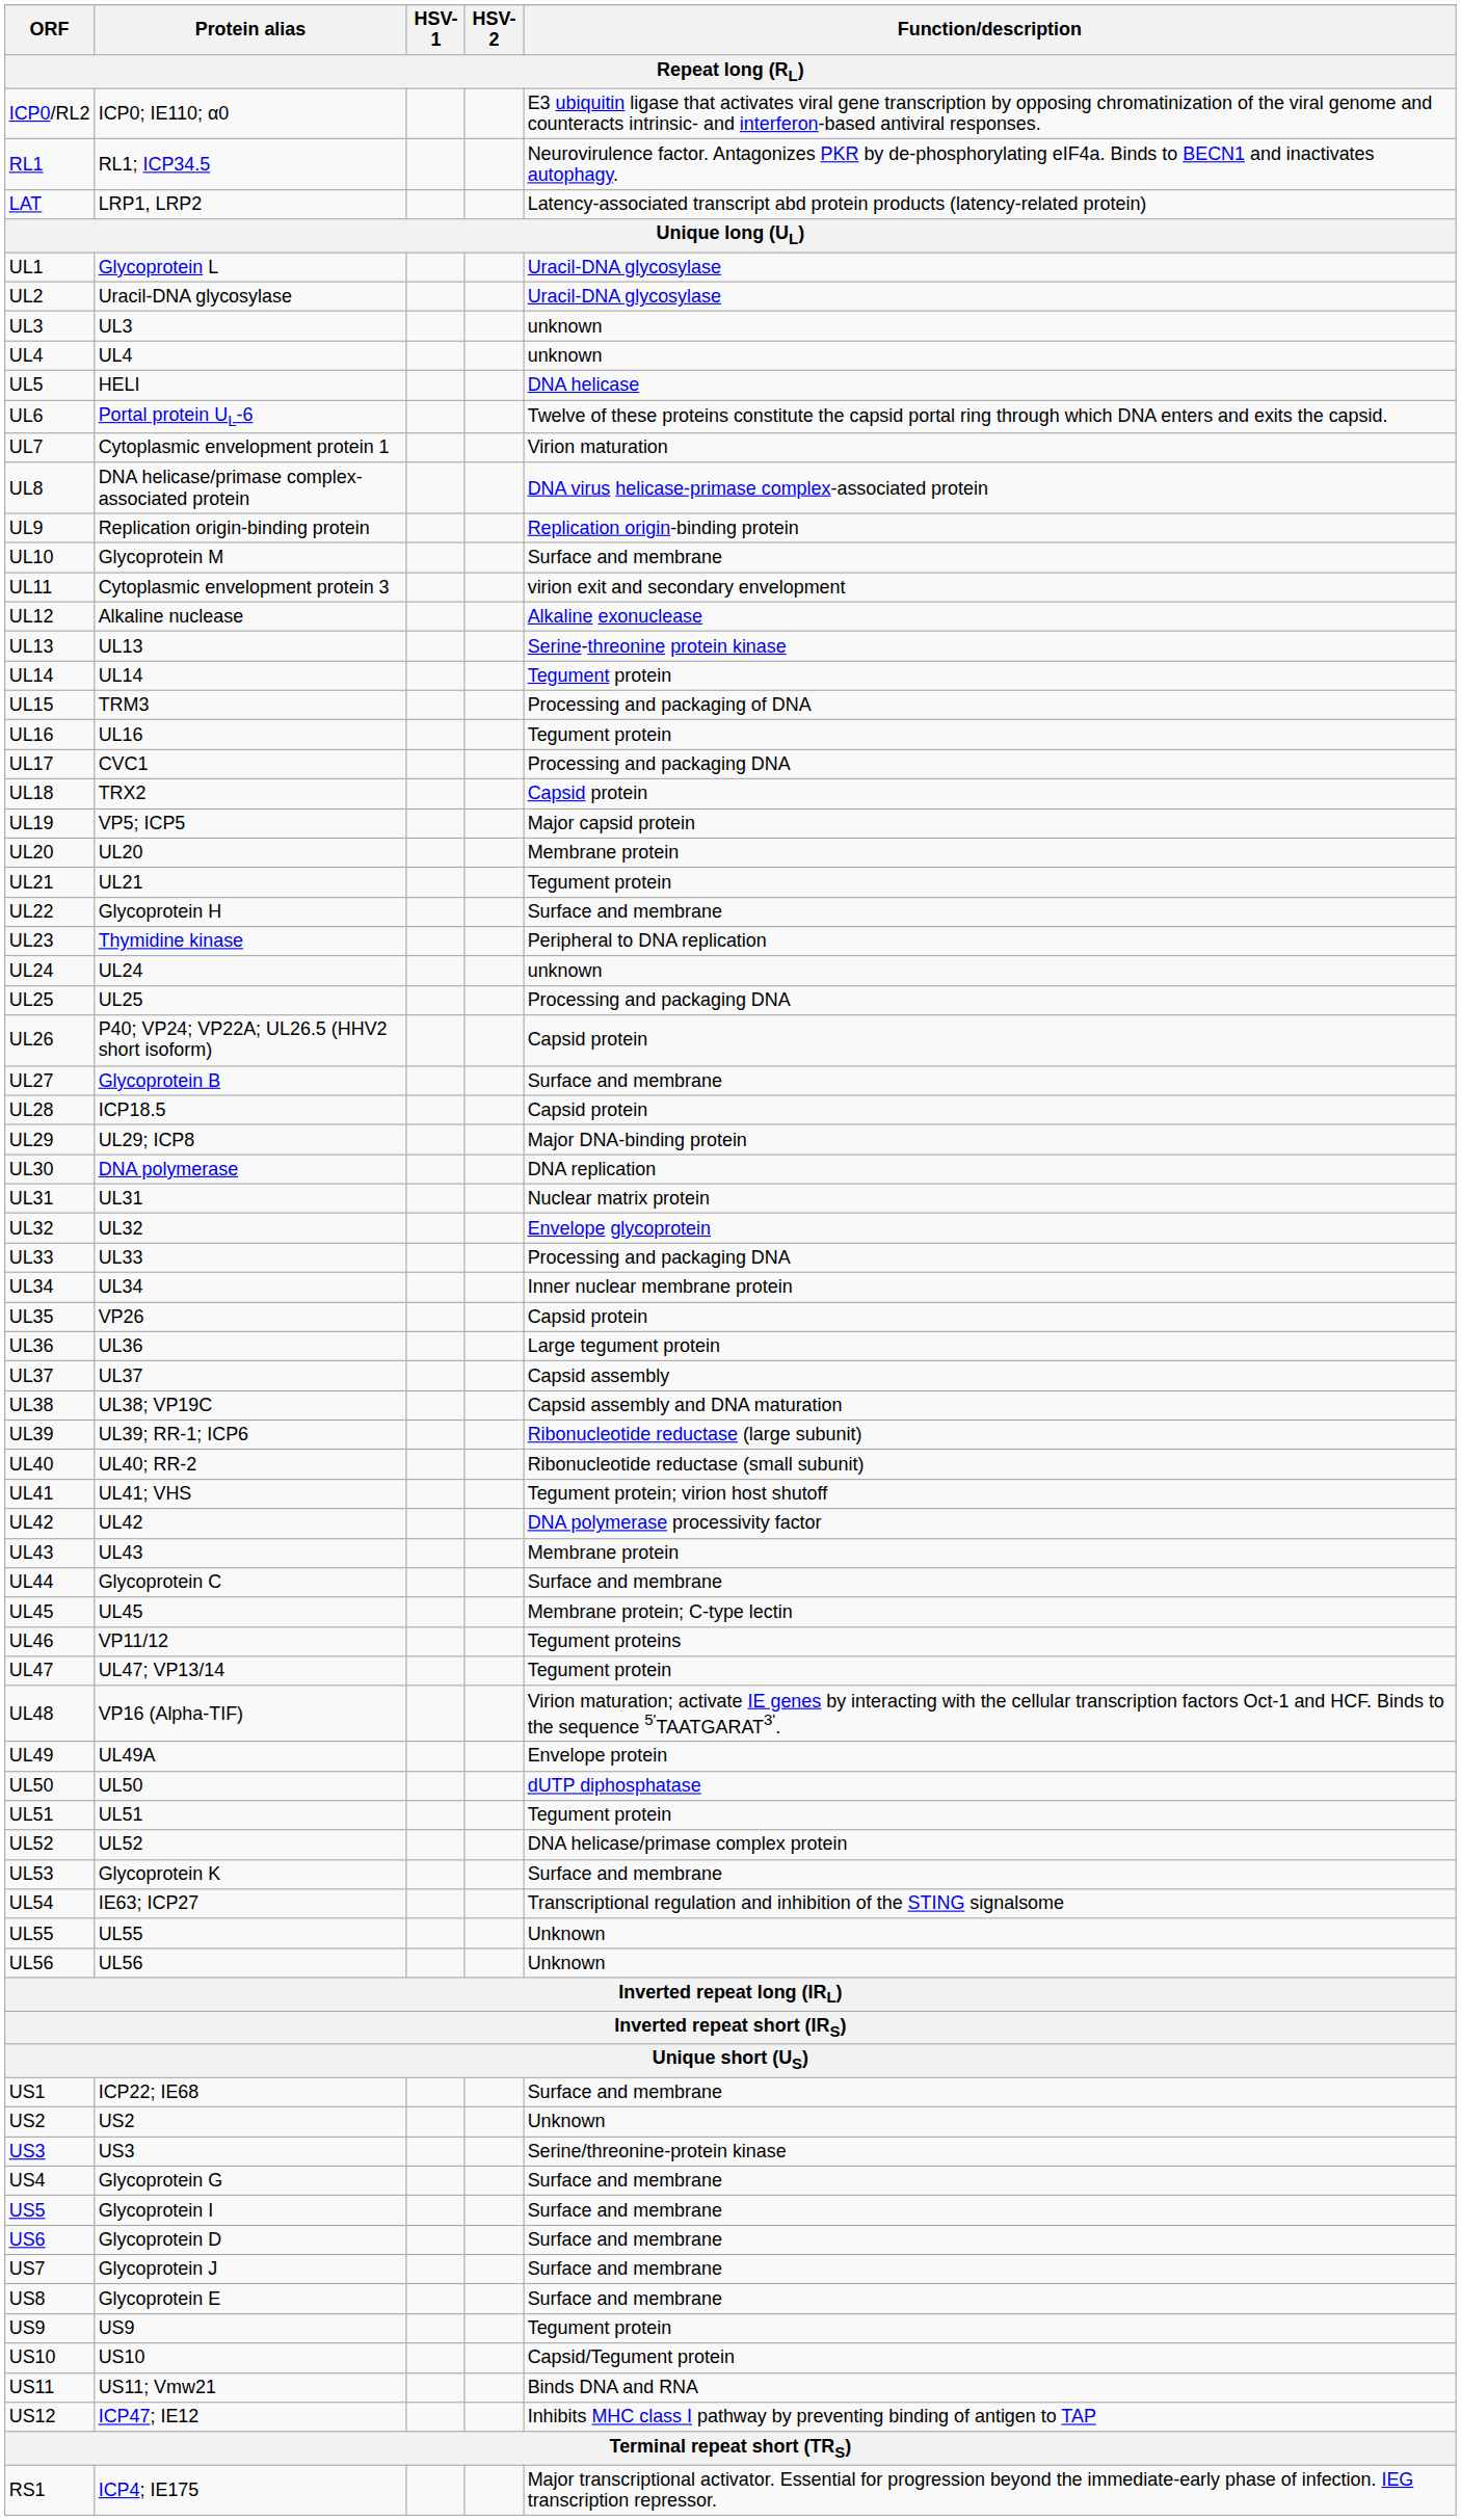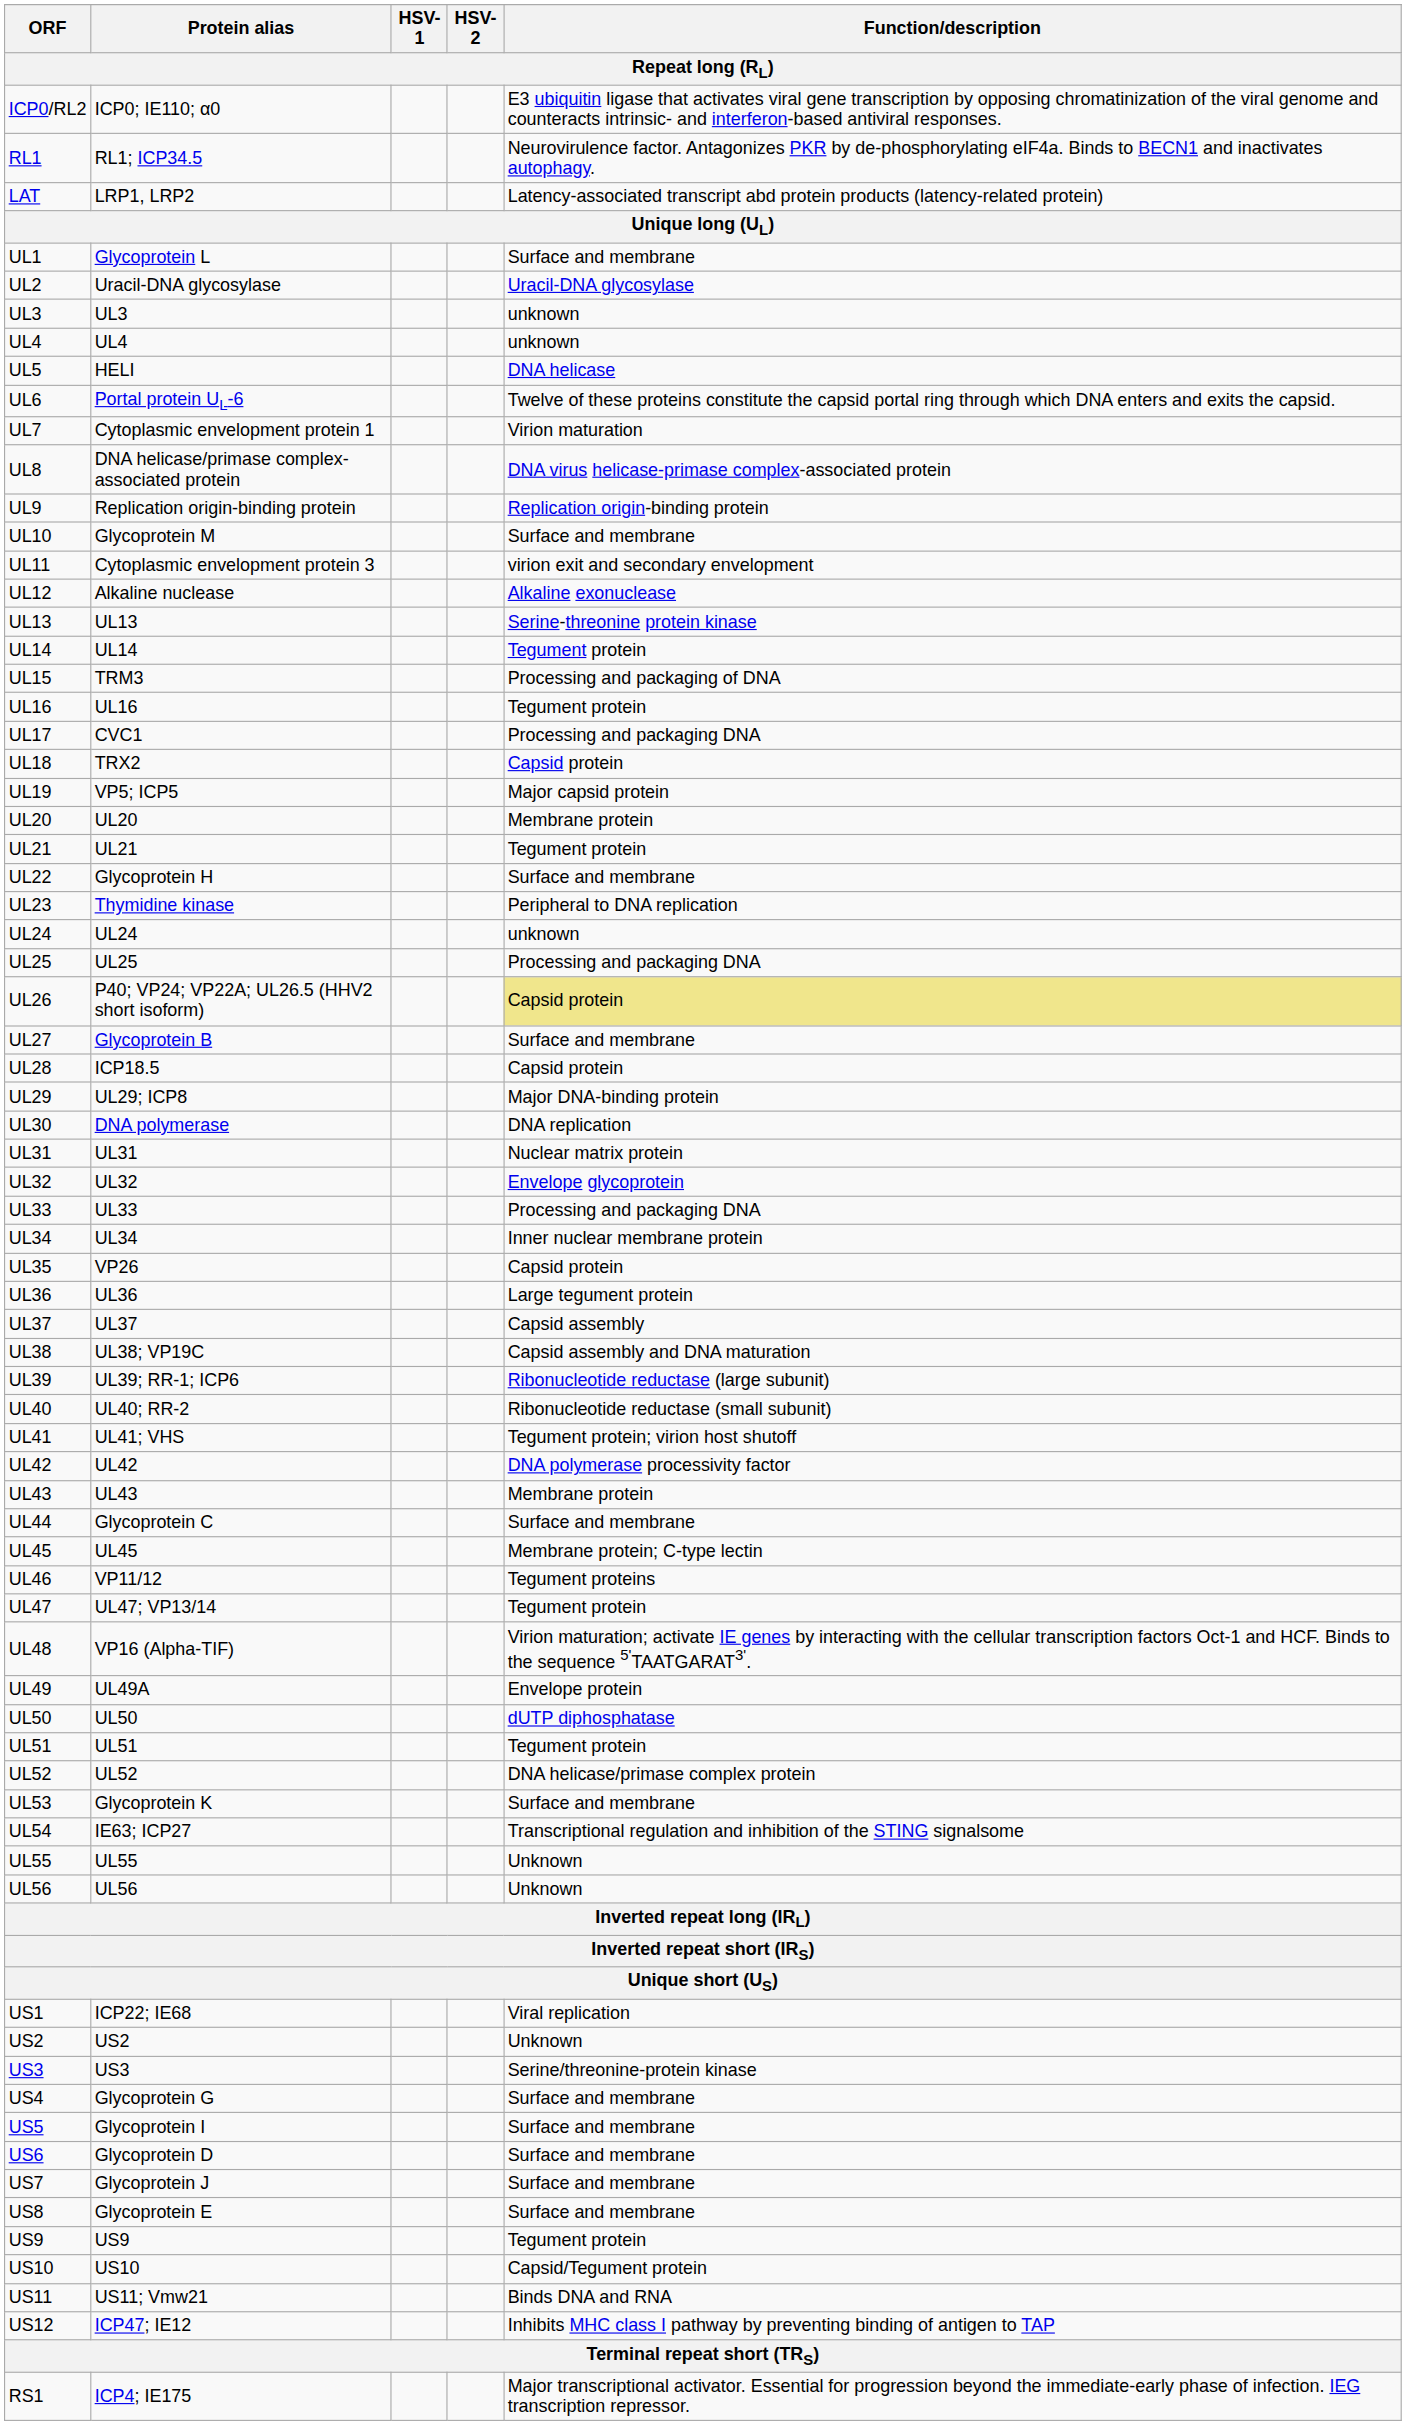UL1 | Function/description: Uracil-DNA glycosylase -> Surface and membrane
UL26 | Function/description: no background -> khaki background
US1 | Function/description: Surface and membrane -> Viral replication
